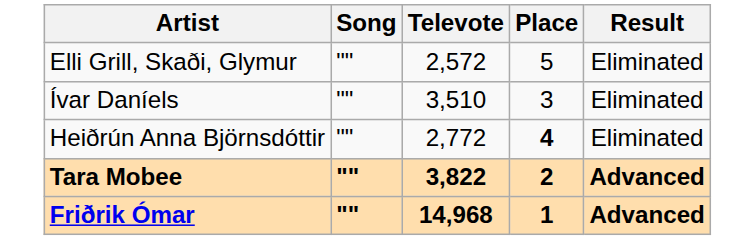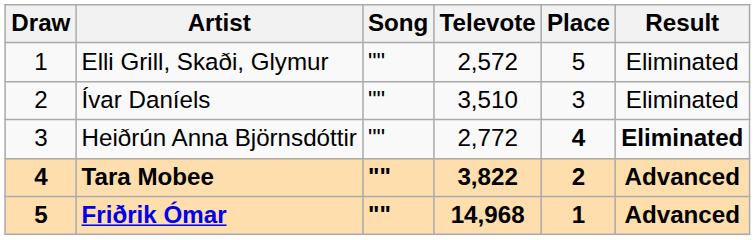+ column: Draw | 1 | 2 | 3 | 4 | 5
Heiðrún Anna Björnsdóttir | Result: normal -> bold
